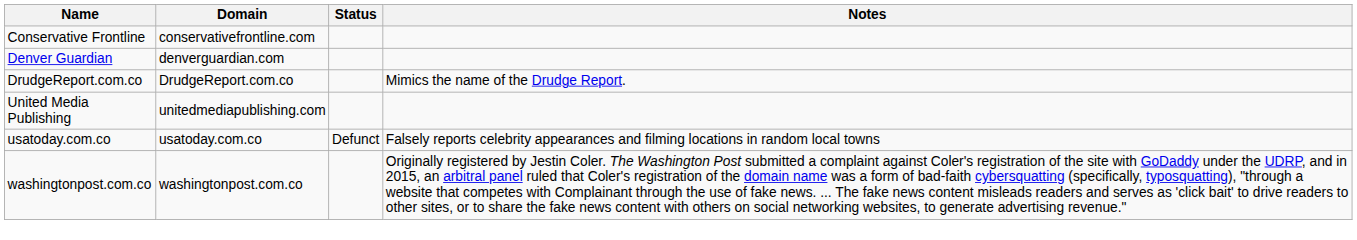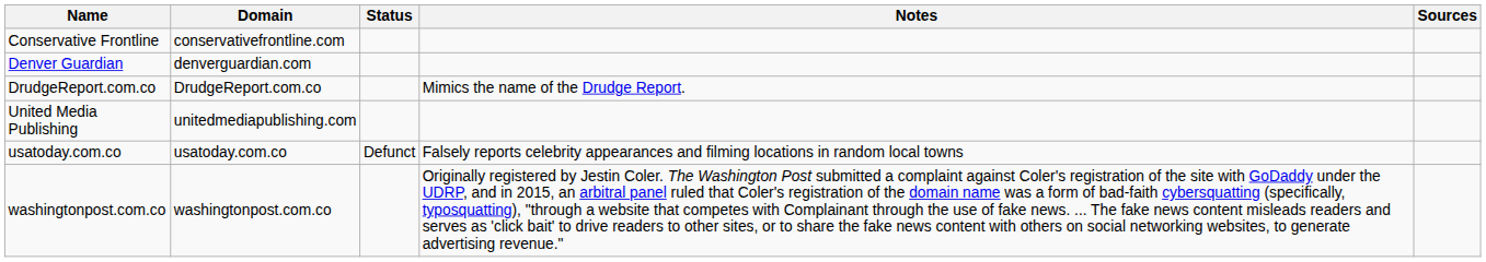+ column: Sources
